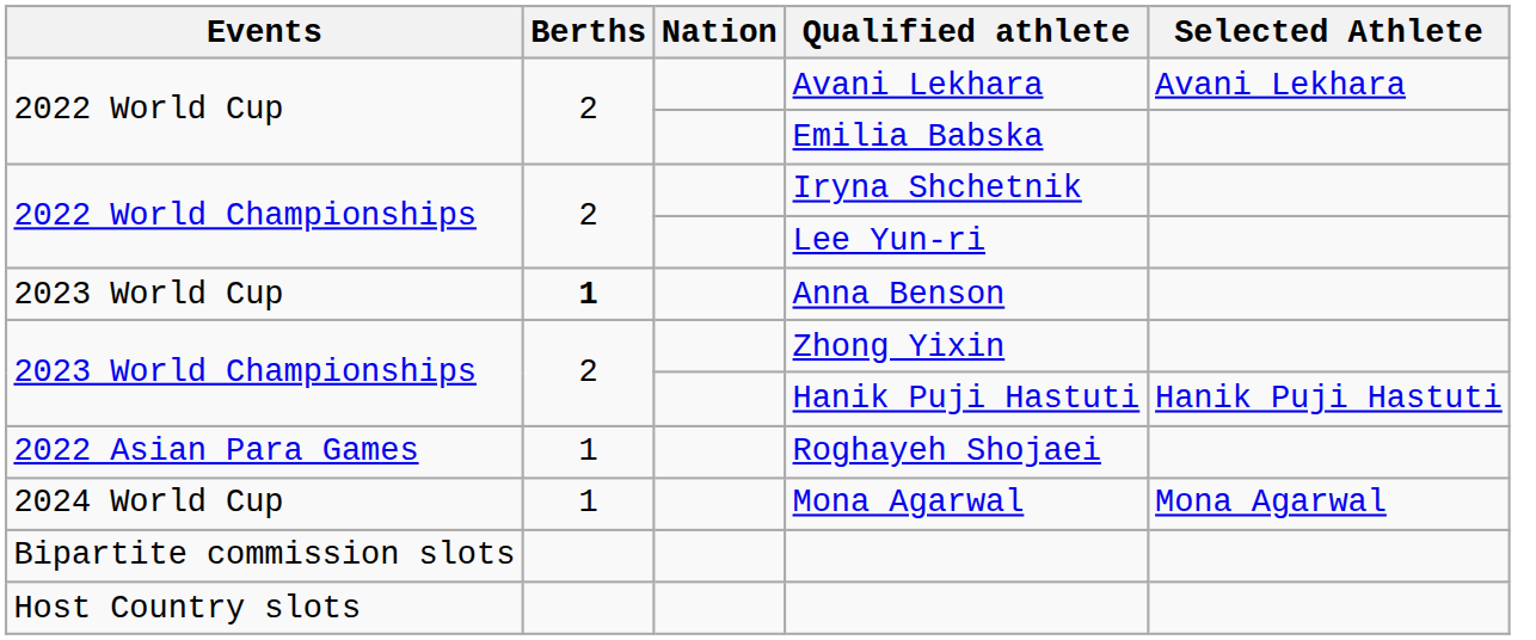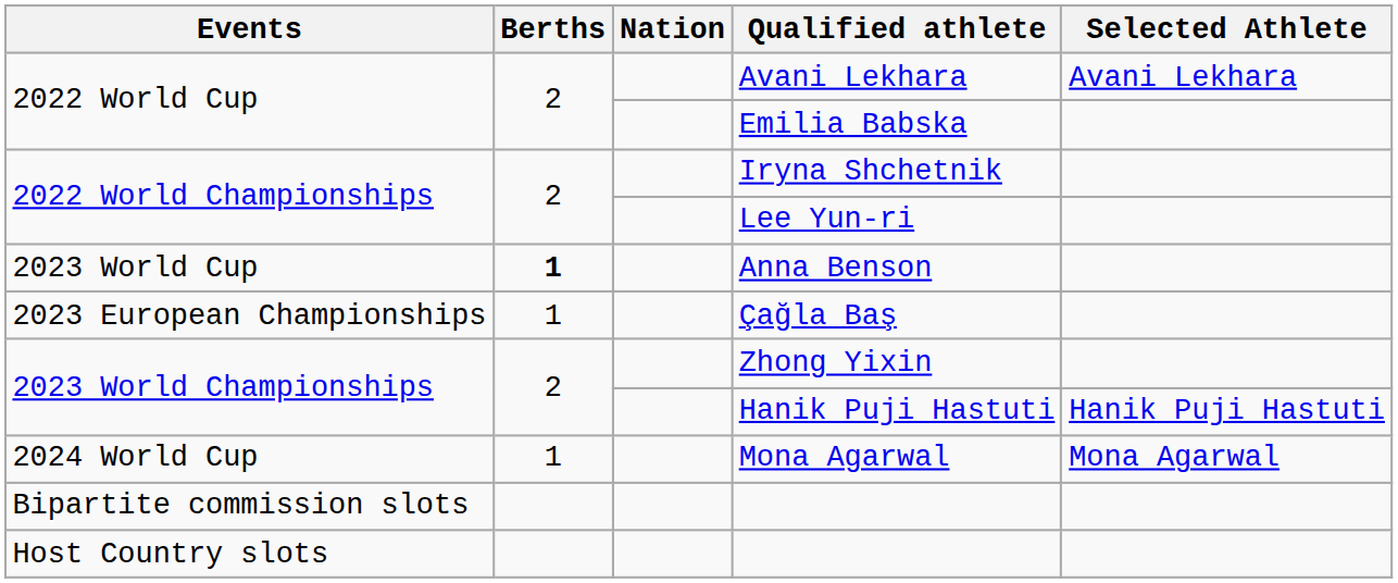+ row: 2023 European Championships | 1 | Çağla Baş
- row: 2022 Asian Para Games | 1 | Roghayeh Shojaei
